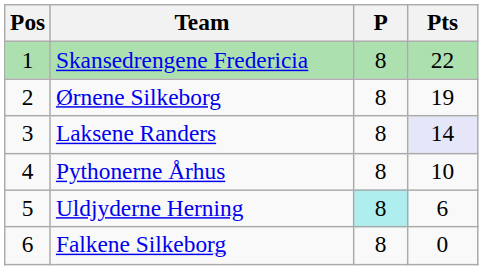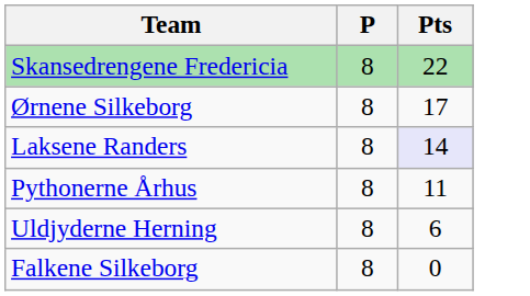- column: Pos | 1 | 2 | 3 | 4 | 5 | 6
Ørnene Silkeborg | Pts: 19 -> 17
Pythonerne Århus | Pts: 10 -> 11
Uldjyderne Herning | P: paleturquoise background -> no background
